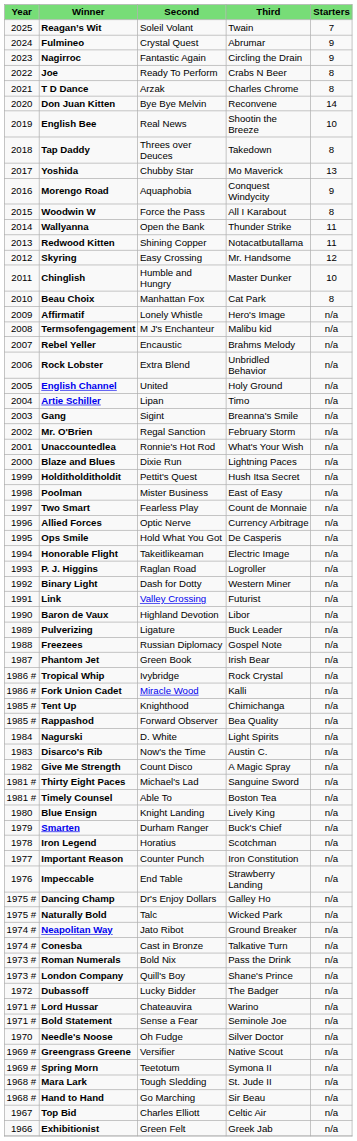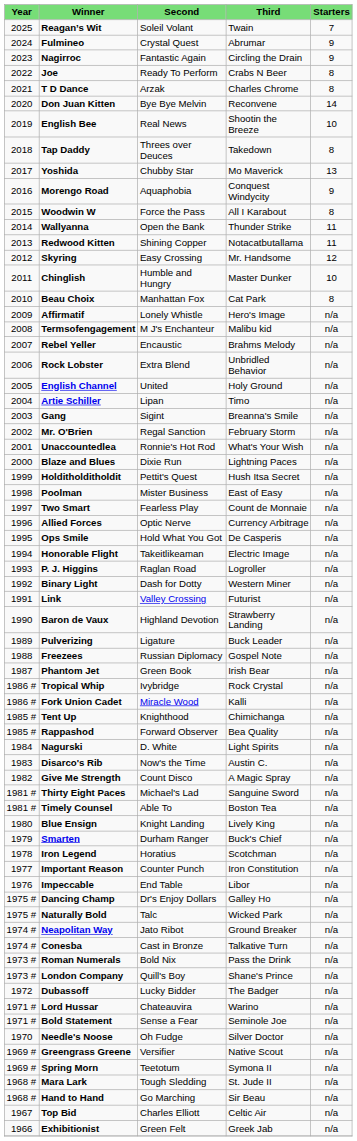Baron de Vaux | column 4: Libor -> Strawberry Landing
Impeccable | column 4: Strawberry Landing -> Libor
